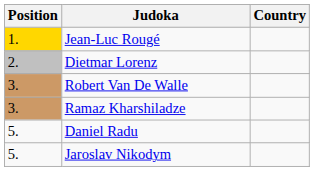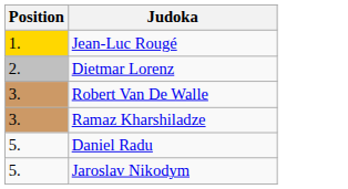- column: Country
